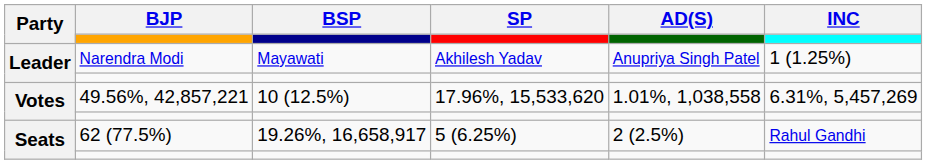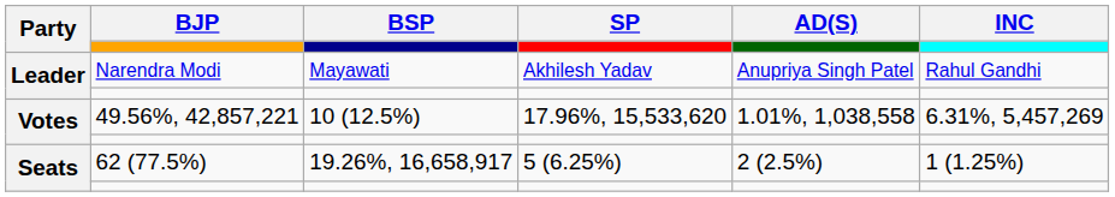Leader / Narendra Modi | INC: 1 (1.25%) -> Rahul Gandhi
Seats / 62 (77.5%) | INC: Rahul Gandhi -> 1 (1.25%)
